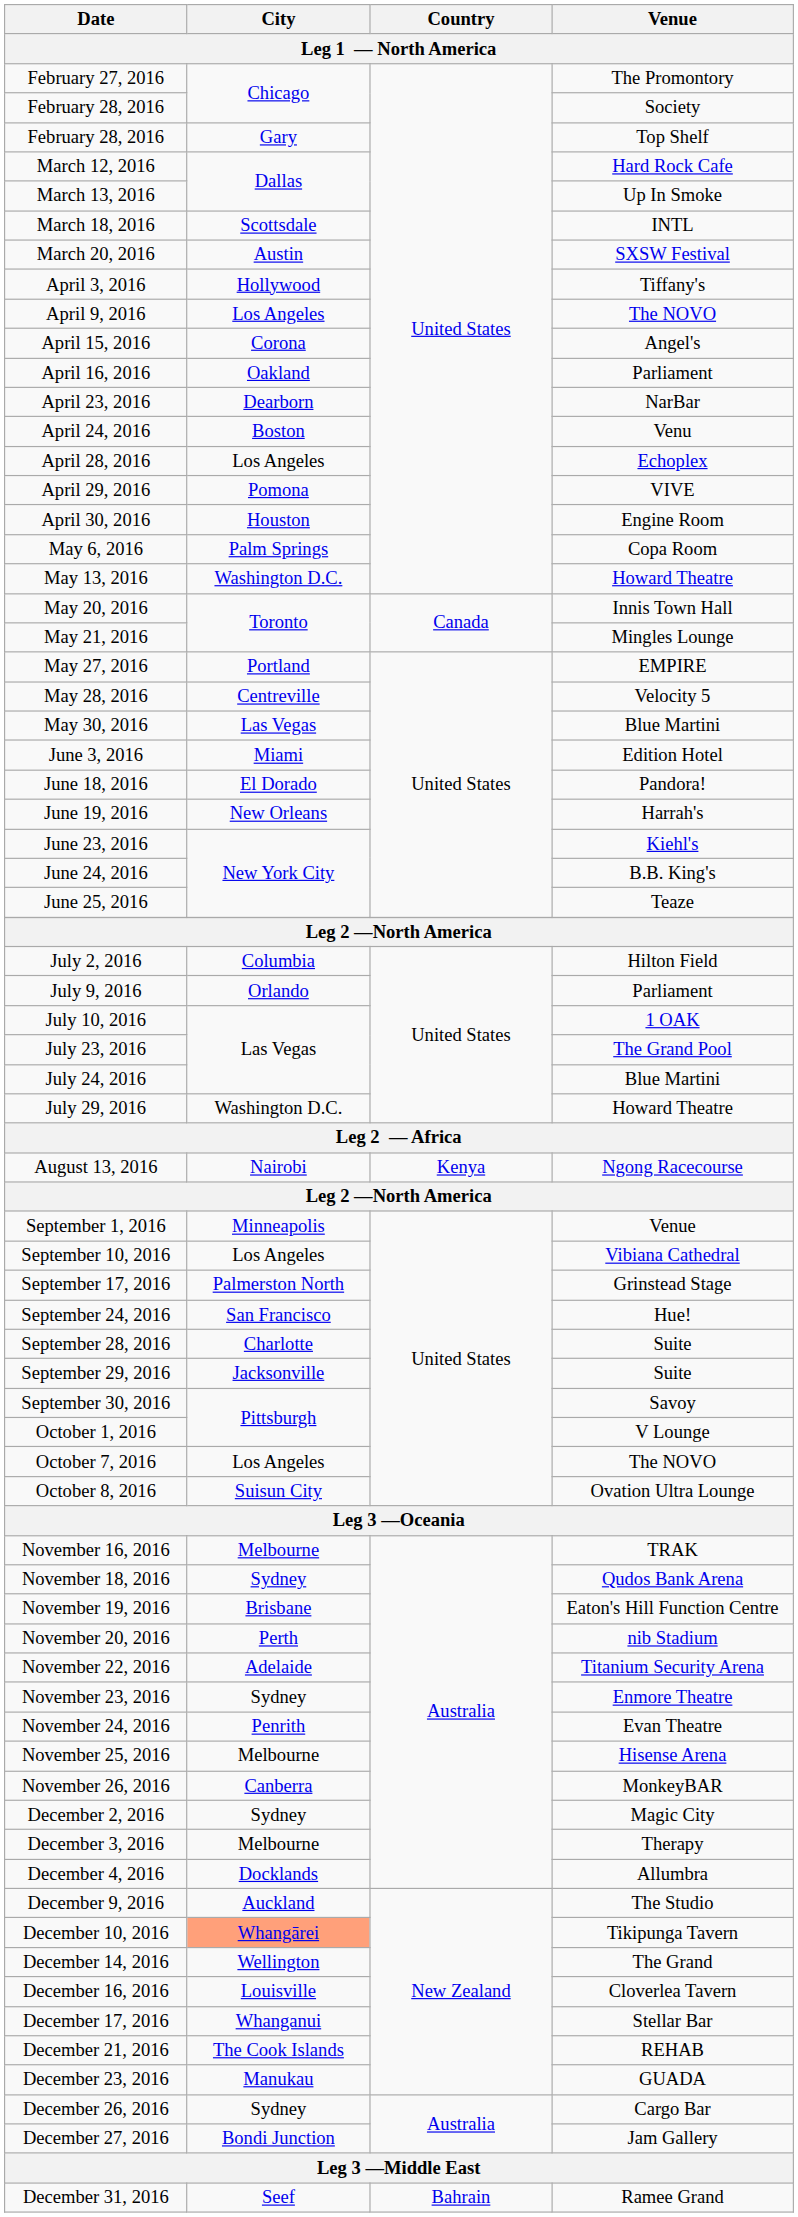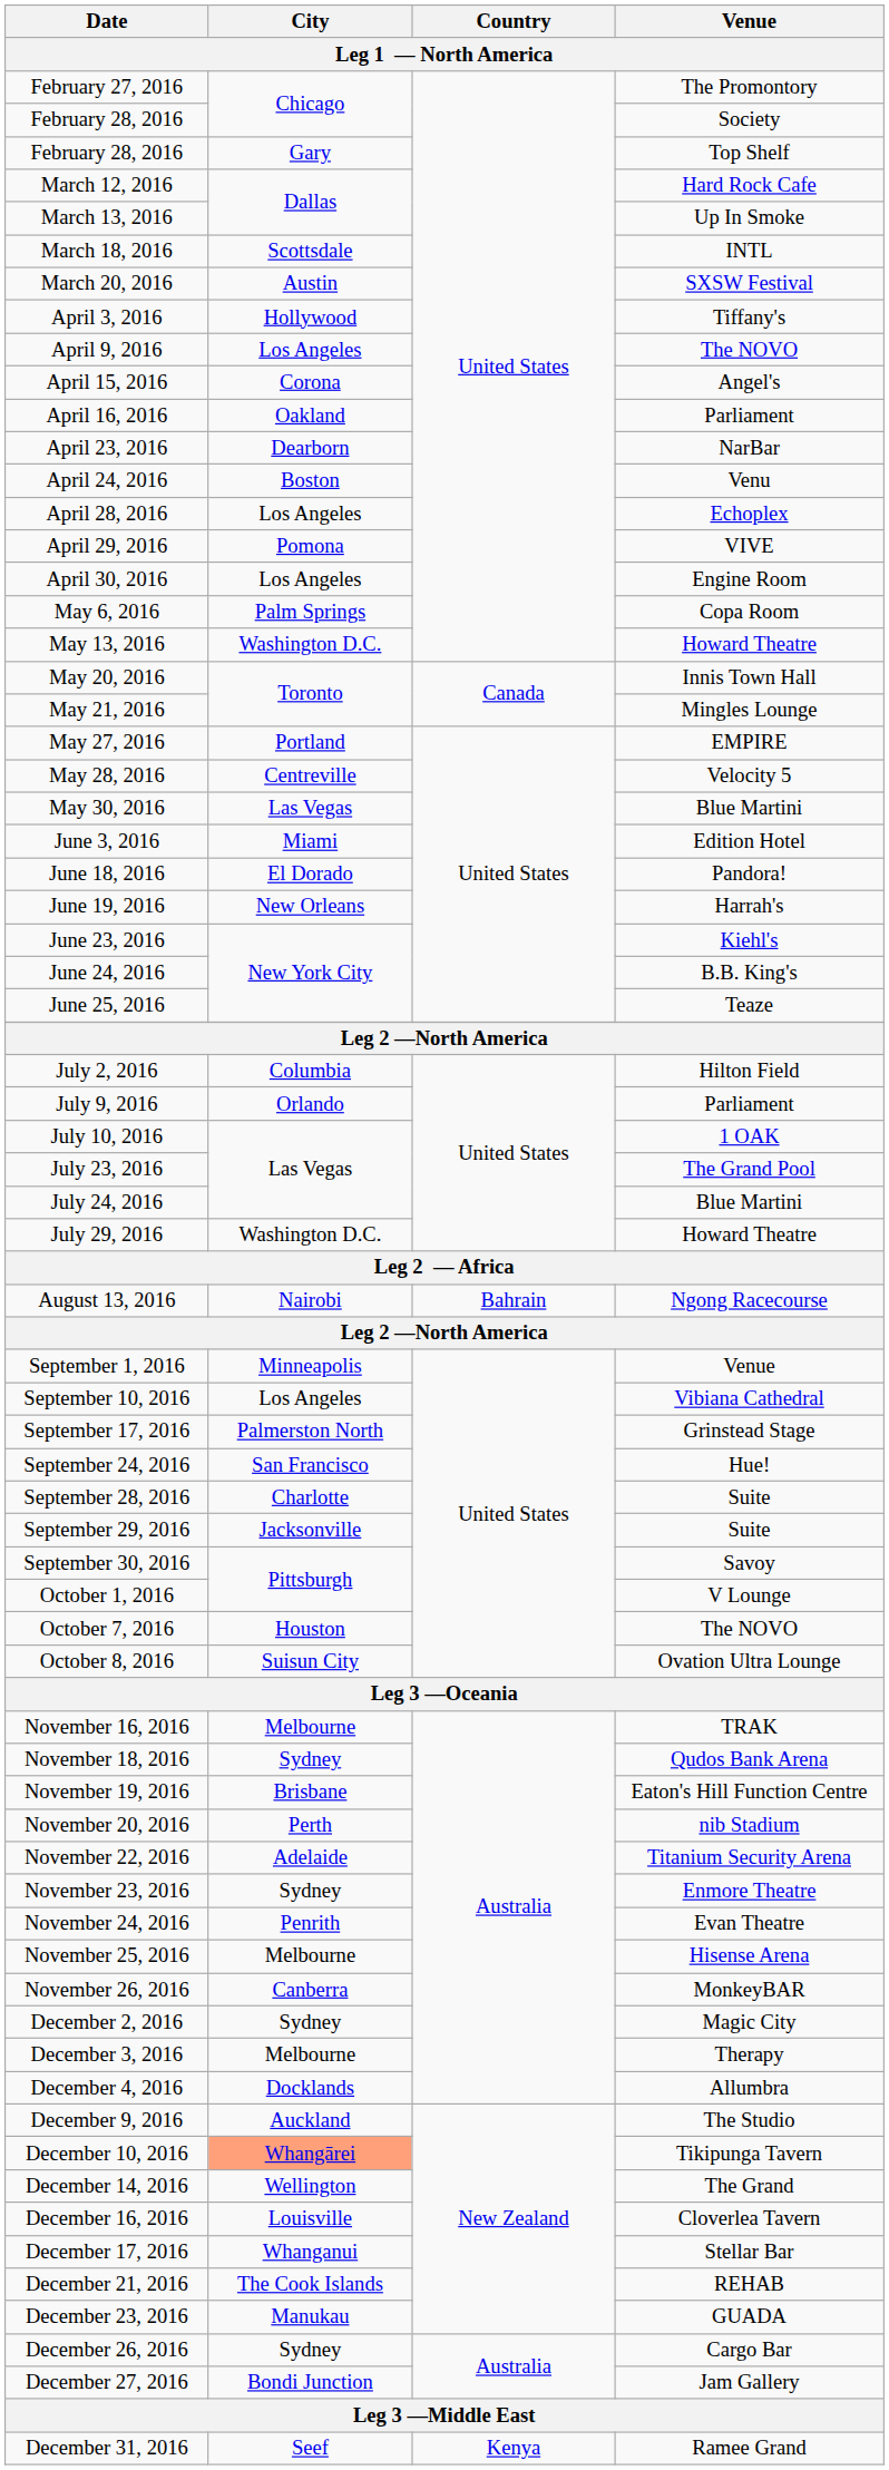April 30, 2016 | City / Leg 1 — North America: Houston -> Los Angeles
August 13, 2016 | Country / Leg 1 — North America: Kenya -> Bahrain
October 7, 2016 | City / Leg 1 — North America: Los Angeles -> Houston
December 31, 2016 | Country / Leg 1 — North America: Bahrain -> Kenya
